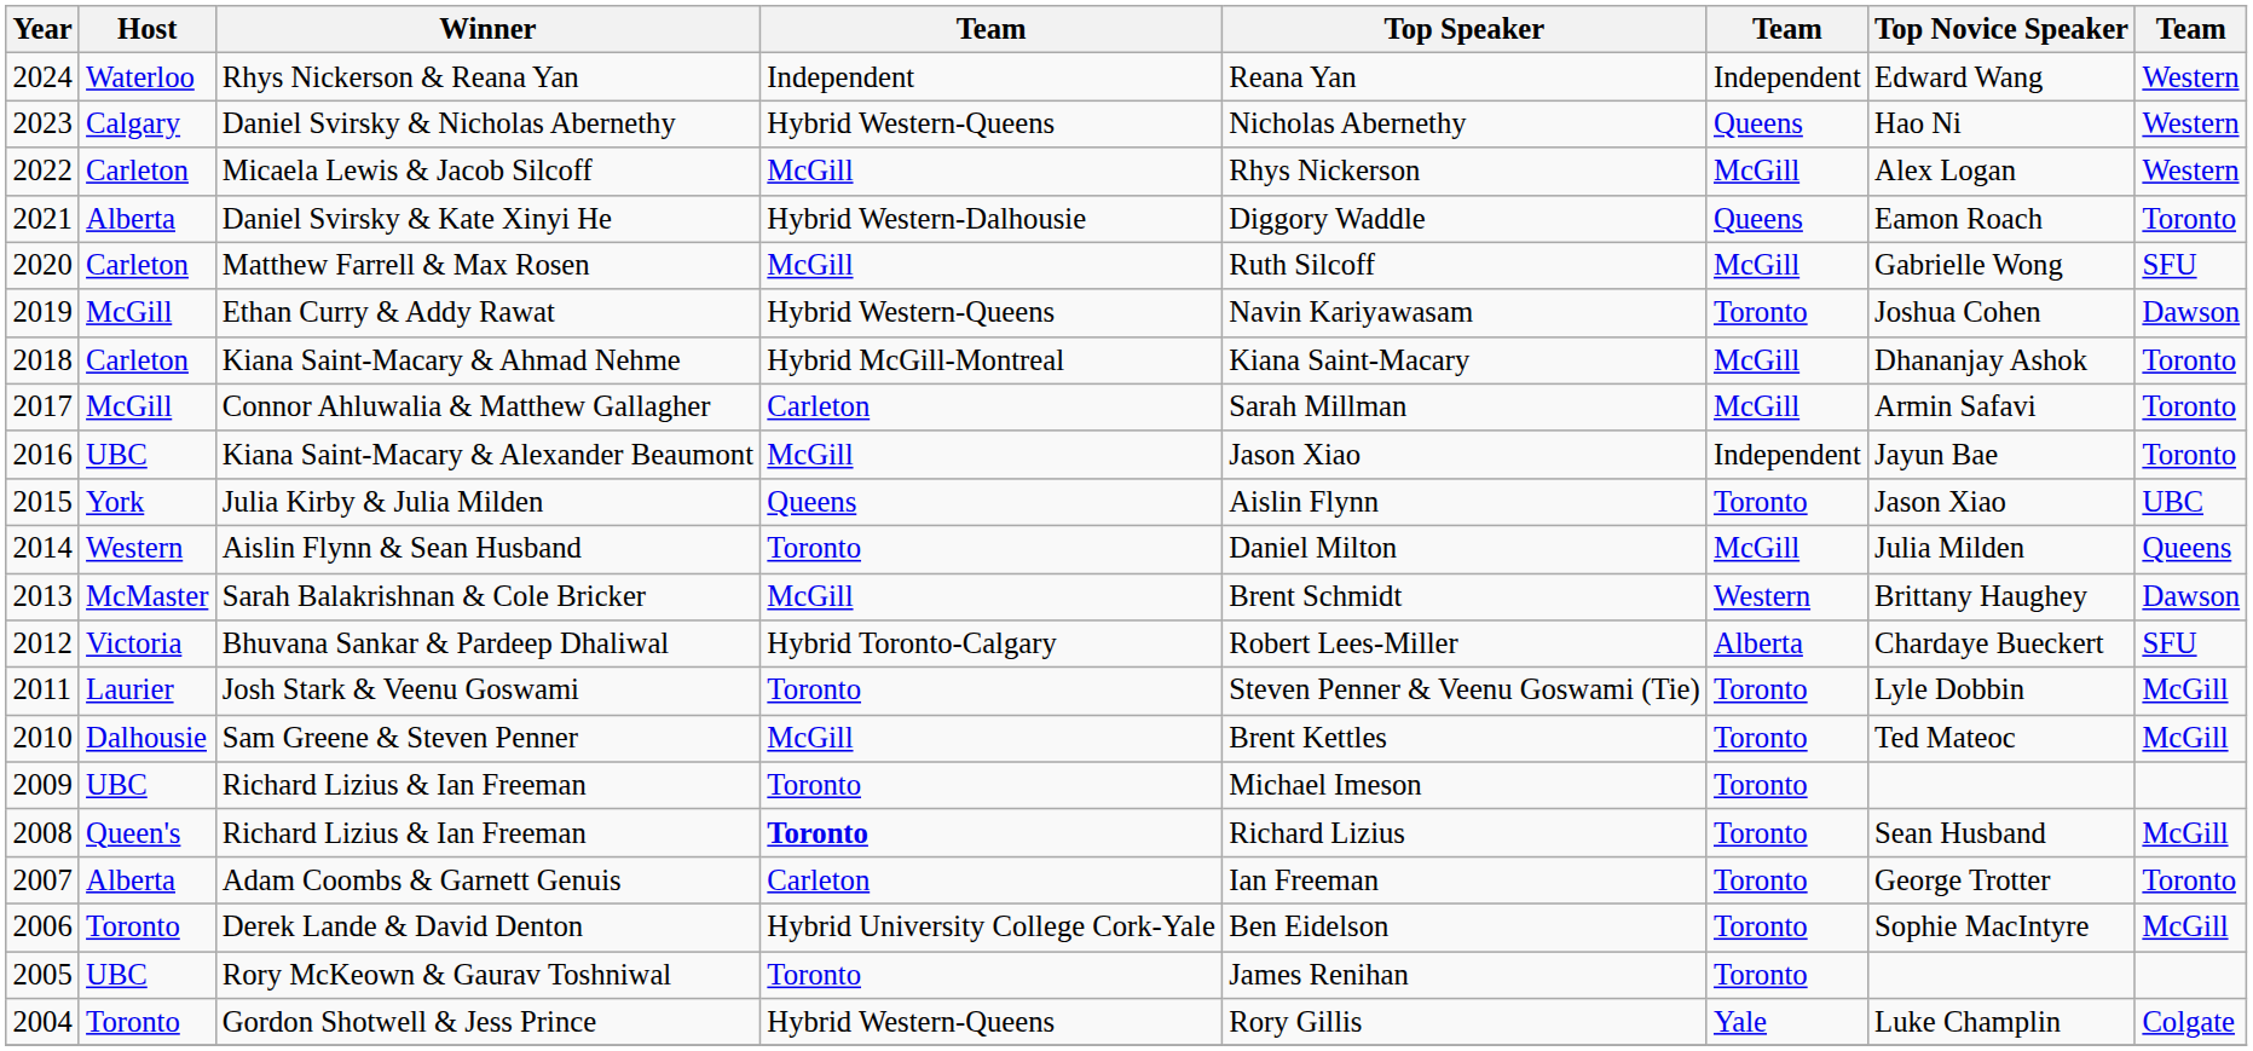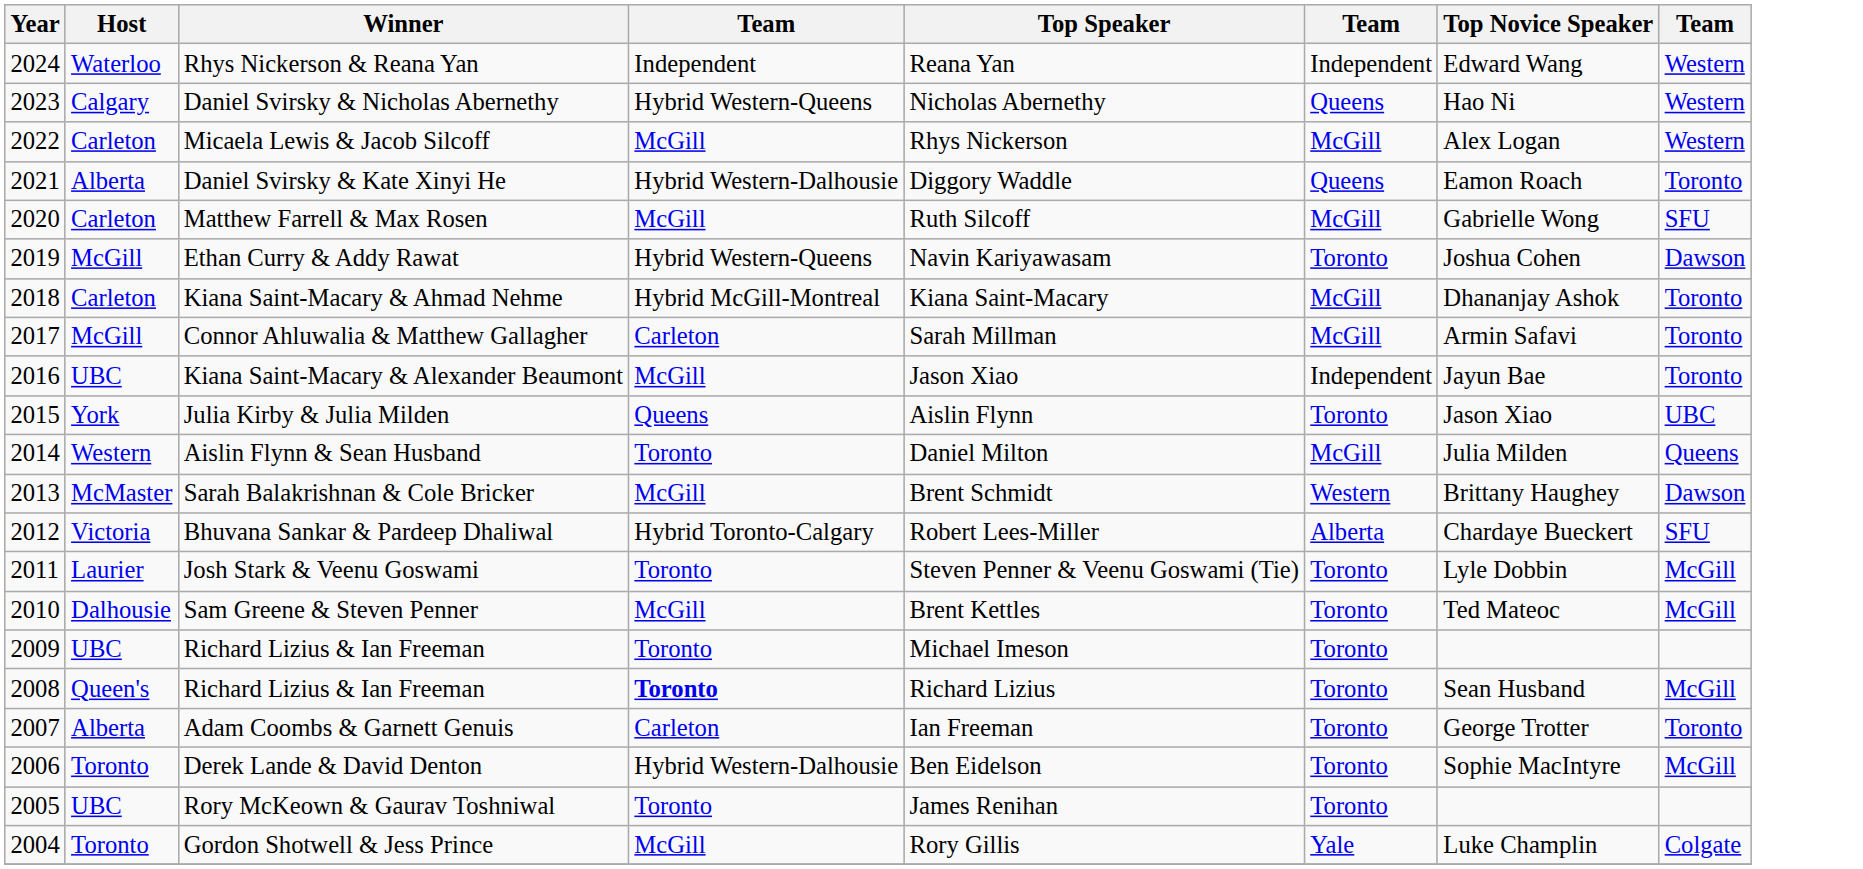Derek Lande & David Denton | column 4: Hybrid University College Cork-Yale -> Hybrid Western-Dalhousie
Gordon Shotwell & Jess Prince | column 4: Hybrid Western-Queens -> McGill
